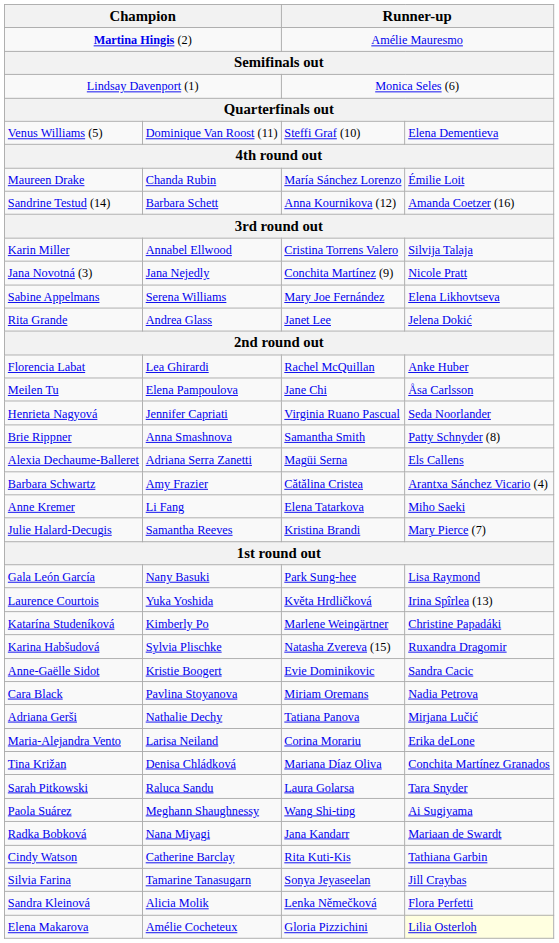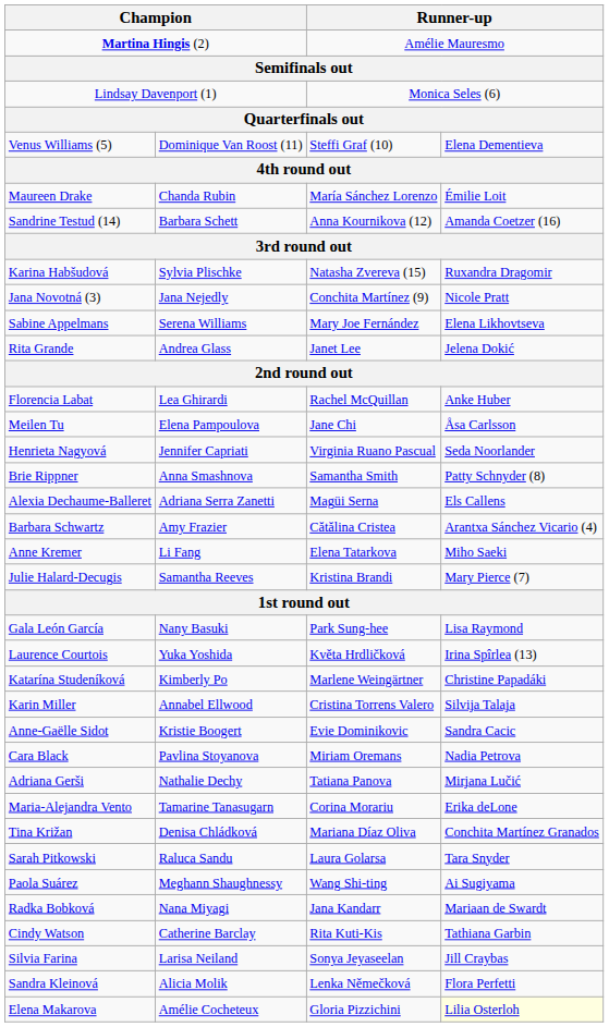rows swapped: Karina Habšudová <-> Karin Miller
Maria-Alejandra Vento | column 2: Larisa Neiland -> Tamarine Tanasugarn
Silvia Farina | column 2: Tamarine Tanasugarn -> Larisa Neiland
